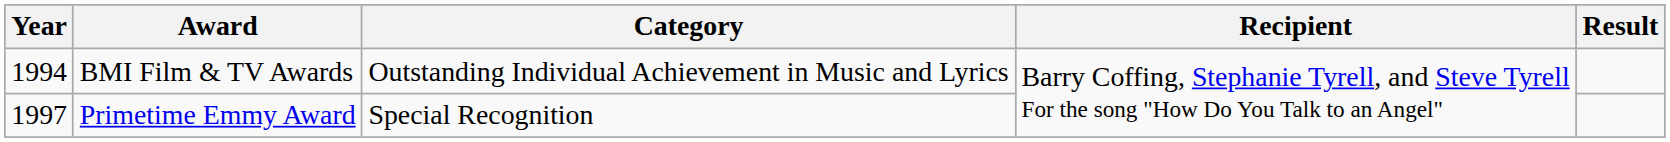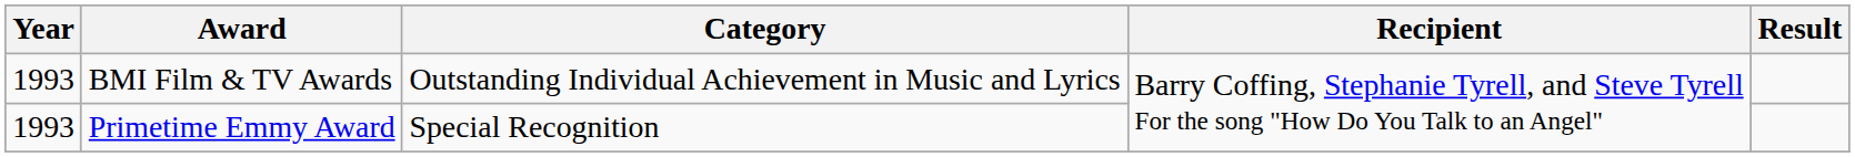BMI Film & TV Awards | Year: 1994 -> 1993
Primetime Emmy Award | Year: 1997 -> 1993
